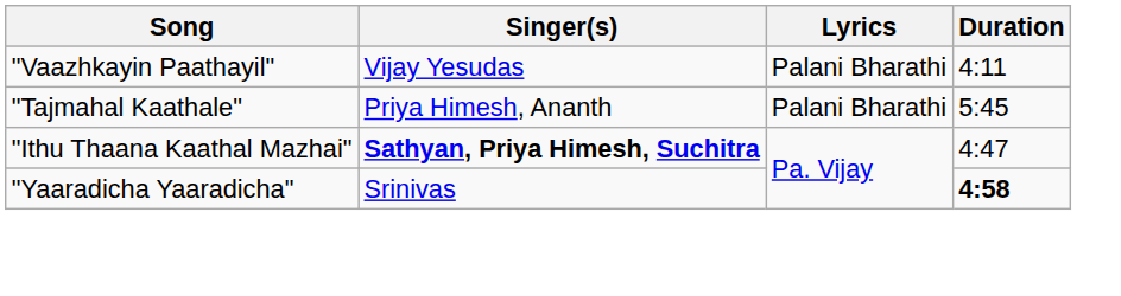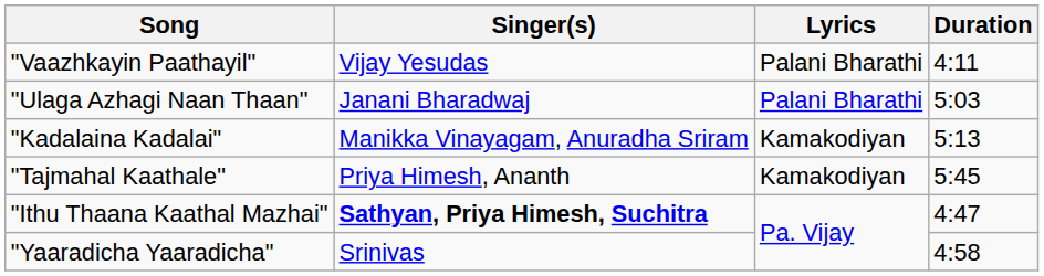+ row: "Ulaga Azhagi Naan Thaan" | Janani Bharadwaj | Palani Bharathi | 5:03
+ row: "Kadalaina Kadalai" | Manikka Vinayagam, Anuradha Sriram | Kamakodiyan | 5:13
"Tajmahal Kaathale" | Lyrics: Palani Bharathi -> Kamakodiyan
"Yaaradicha Yaaradicha" | Duration: bold -> normal
